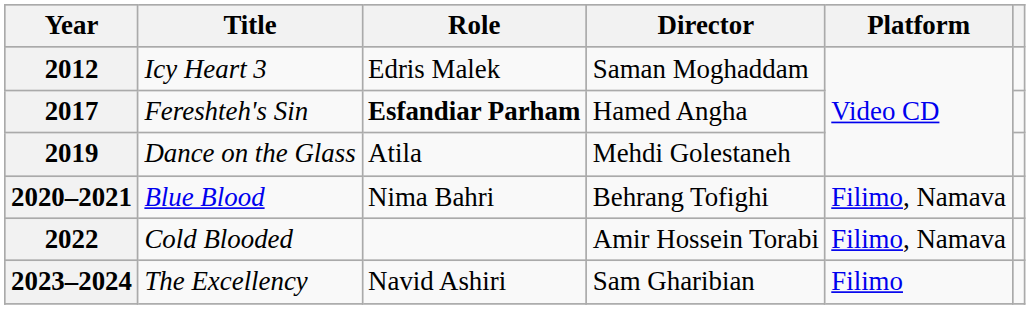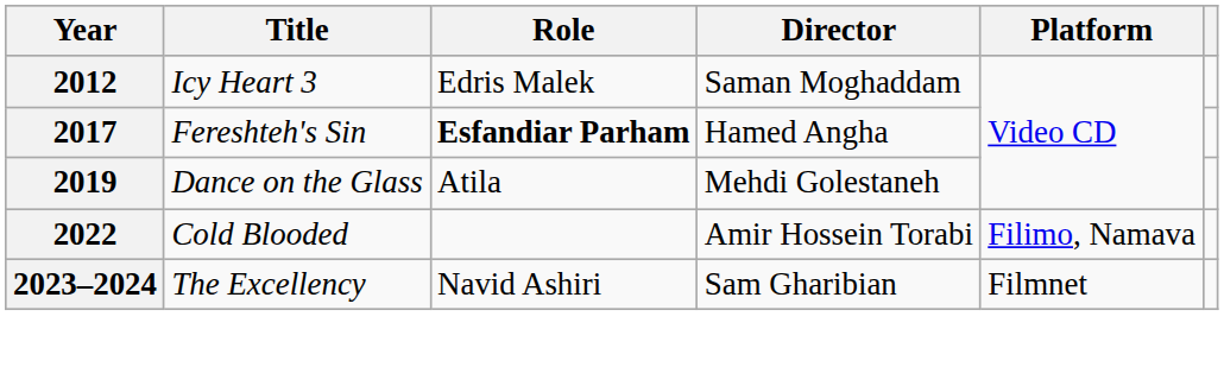- row: 2020–2021 | Blue Blood | Nima Bahri | Behrang Tofighi | Filimo, Namava
2023–2024 | Platform: Filimo -> Filmnet
